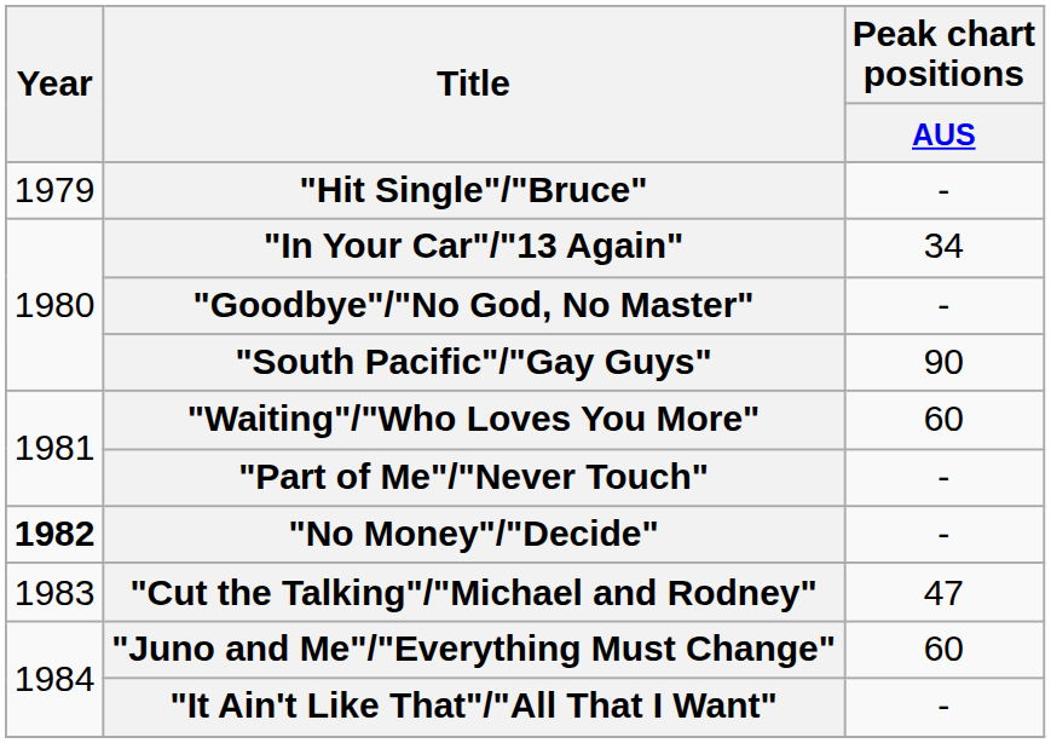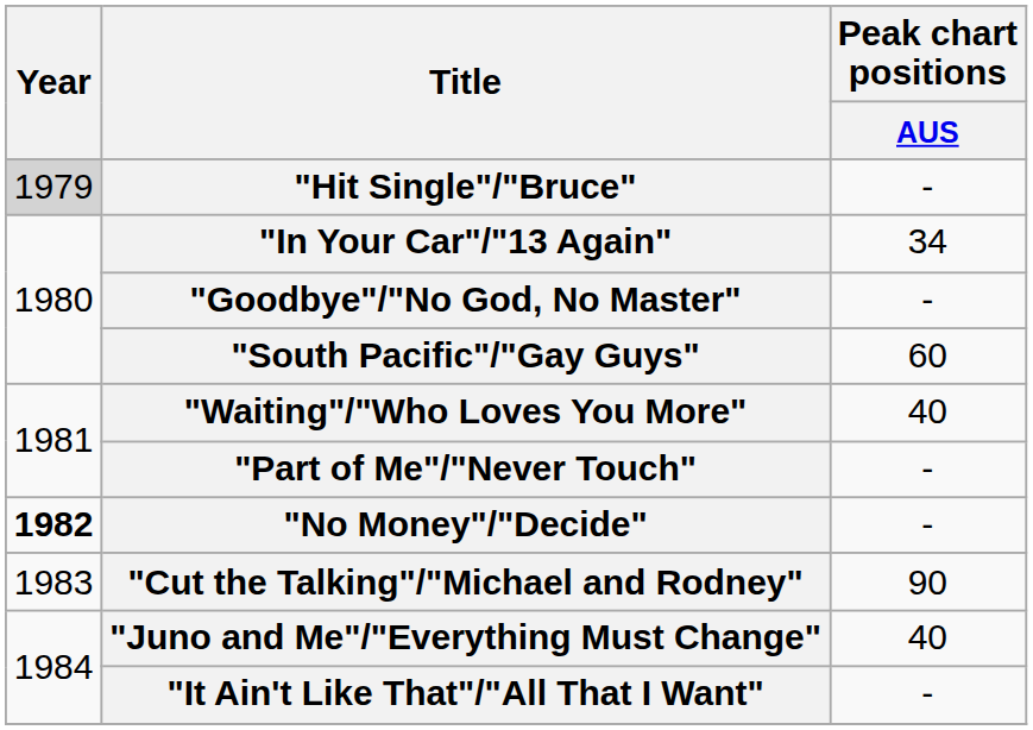"Hit Single"/"Bruce" | Year: no background -> lightgrey background
"South Pacific"/"Gay Guys" | Peak chart positions / AUS: 90 -> 60
"Waiting"/"Who Loves You More" | Peak chart positions / AUS: 60 -> 40
"Cut the Talking"/"Michael and Rodney" | Peak chart positions / AUS: 47 -> 90
"Juno and Me"/"Everything Must Change" | Peak chart positions / AUS: 60 -> 40
